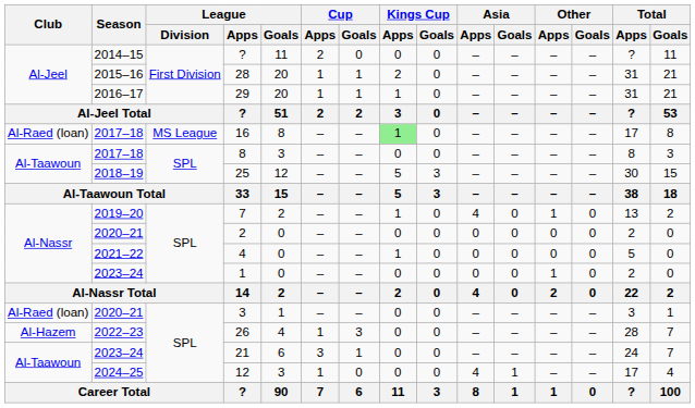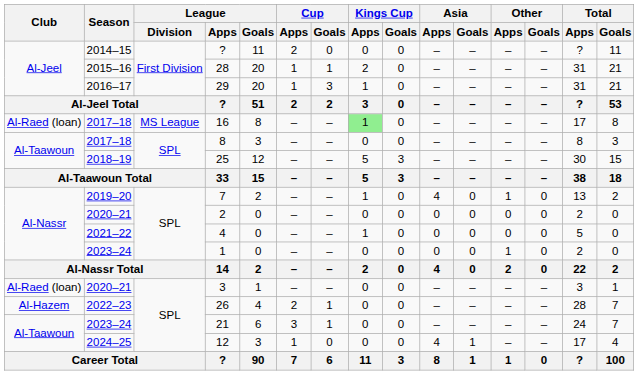29 | Cup / Goals: 1 -> 3
26 | Cup / Apps: 1 -> 2
26 | Cup / Goals: 3 -> 1
